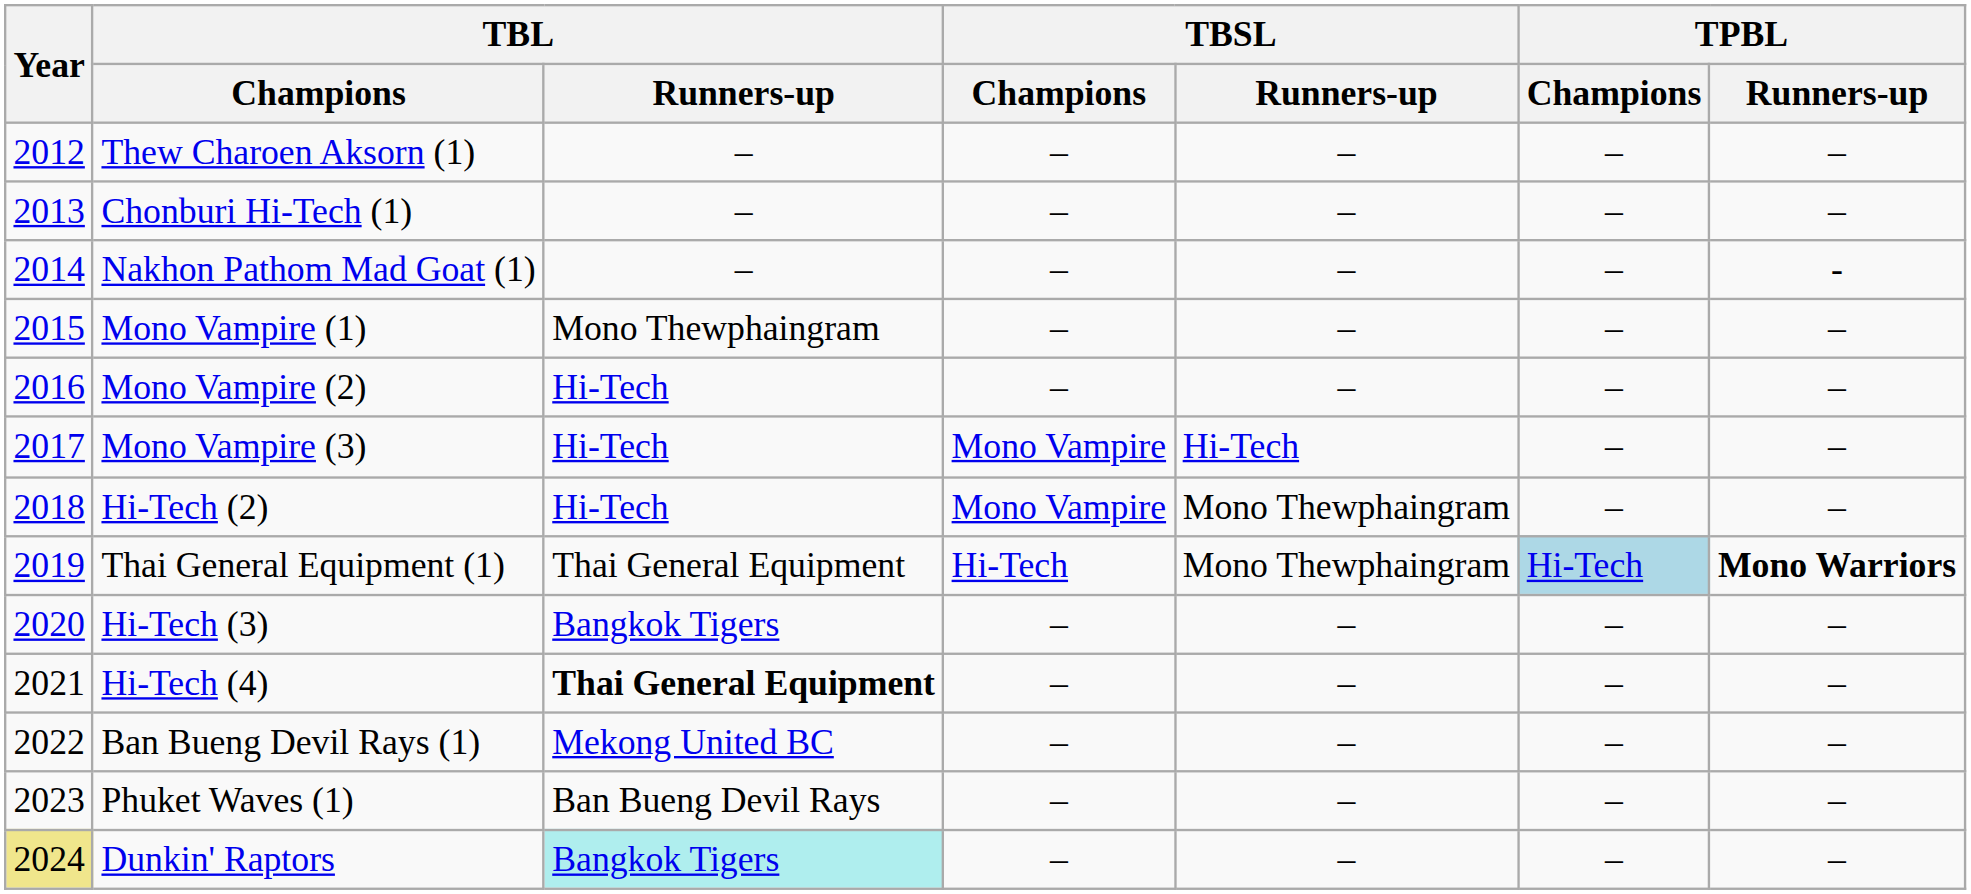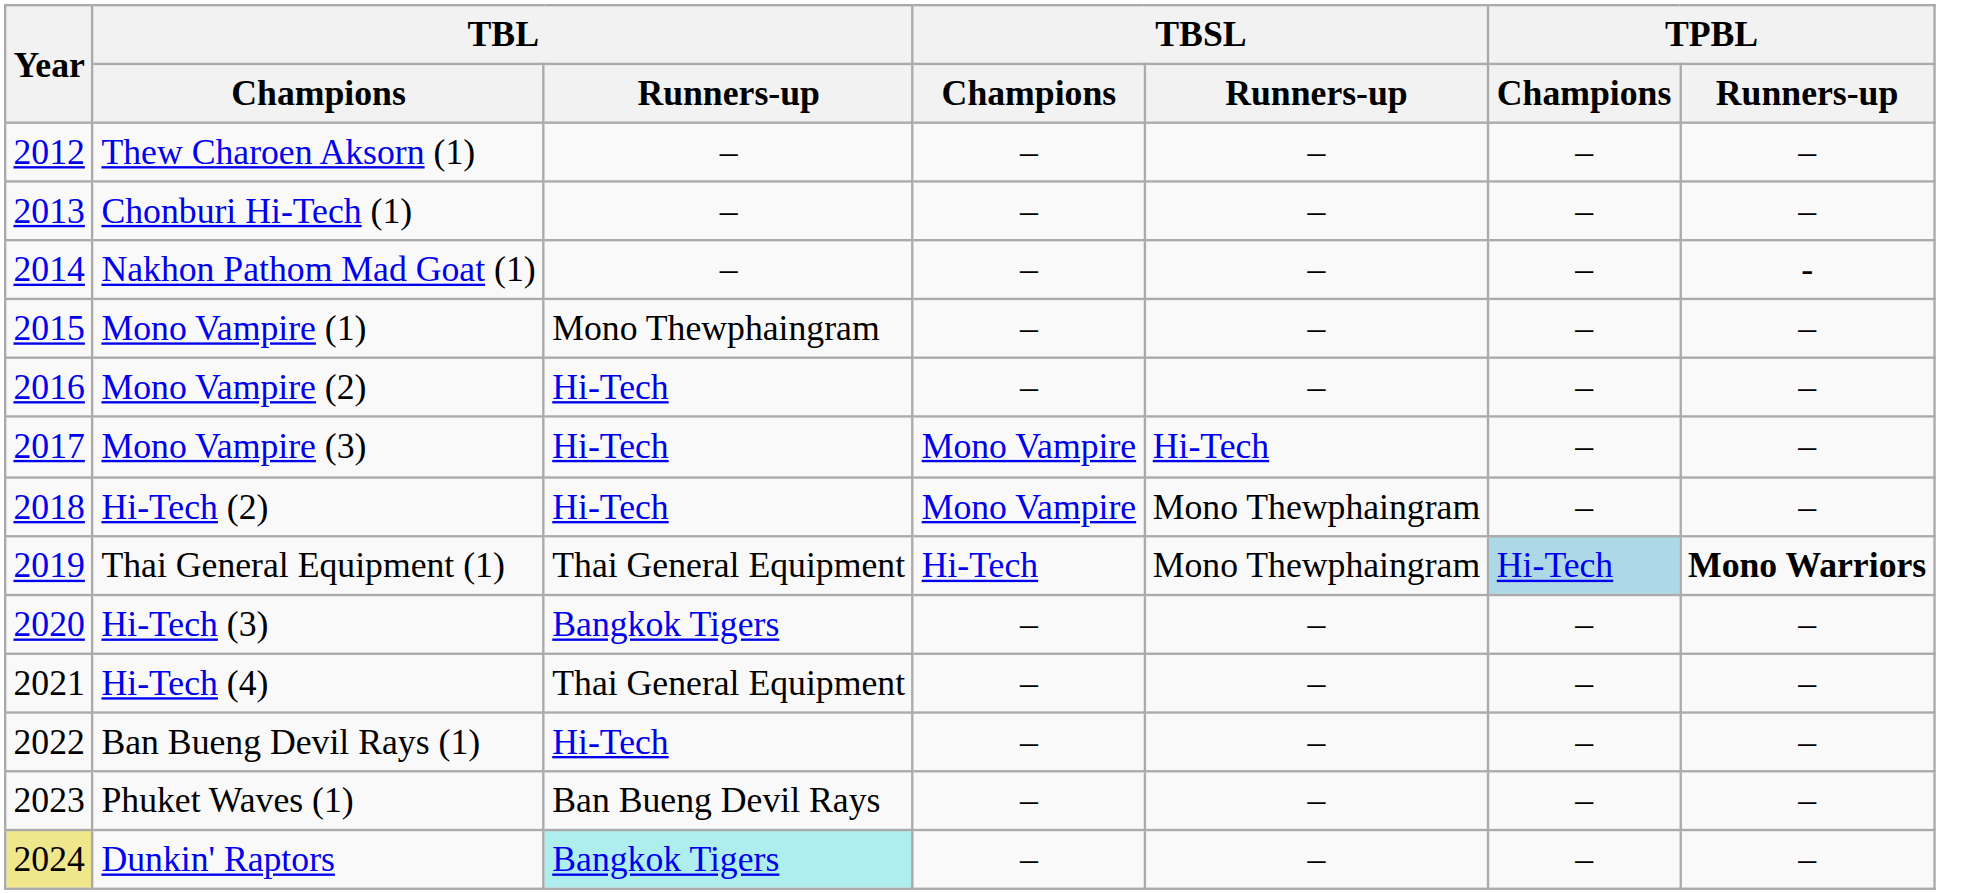Hi-Tech (4) | TBL / Runners-up: bold -> normal
Ban Bueng Devil Rays (1) | TBL / Runners-up: Mekong United BC -> Hi-Tech
